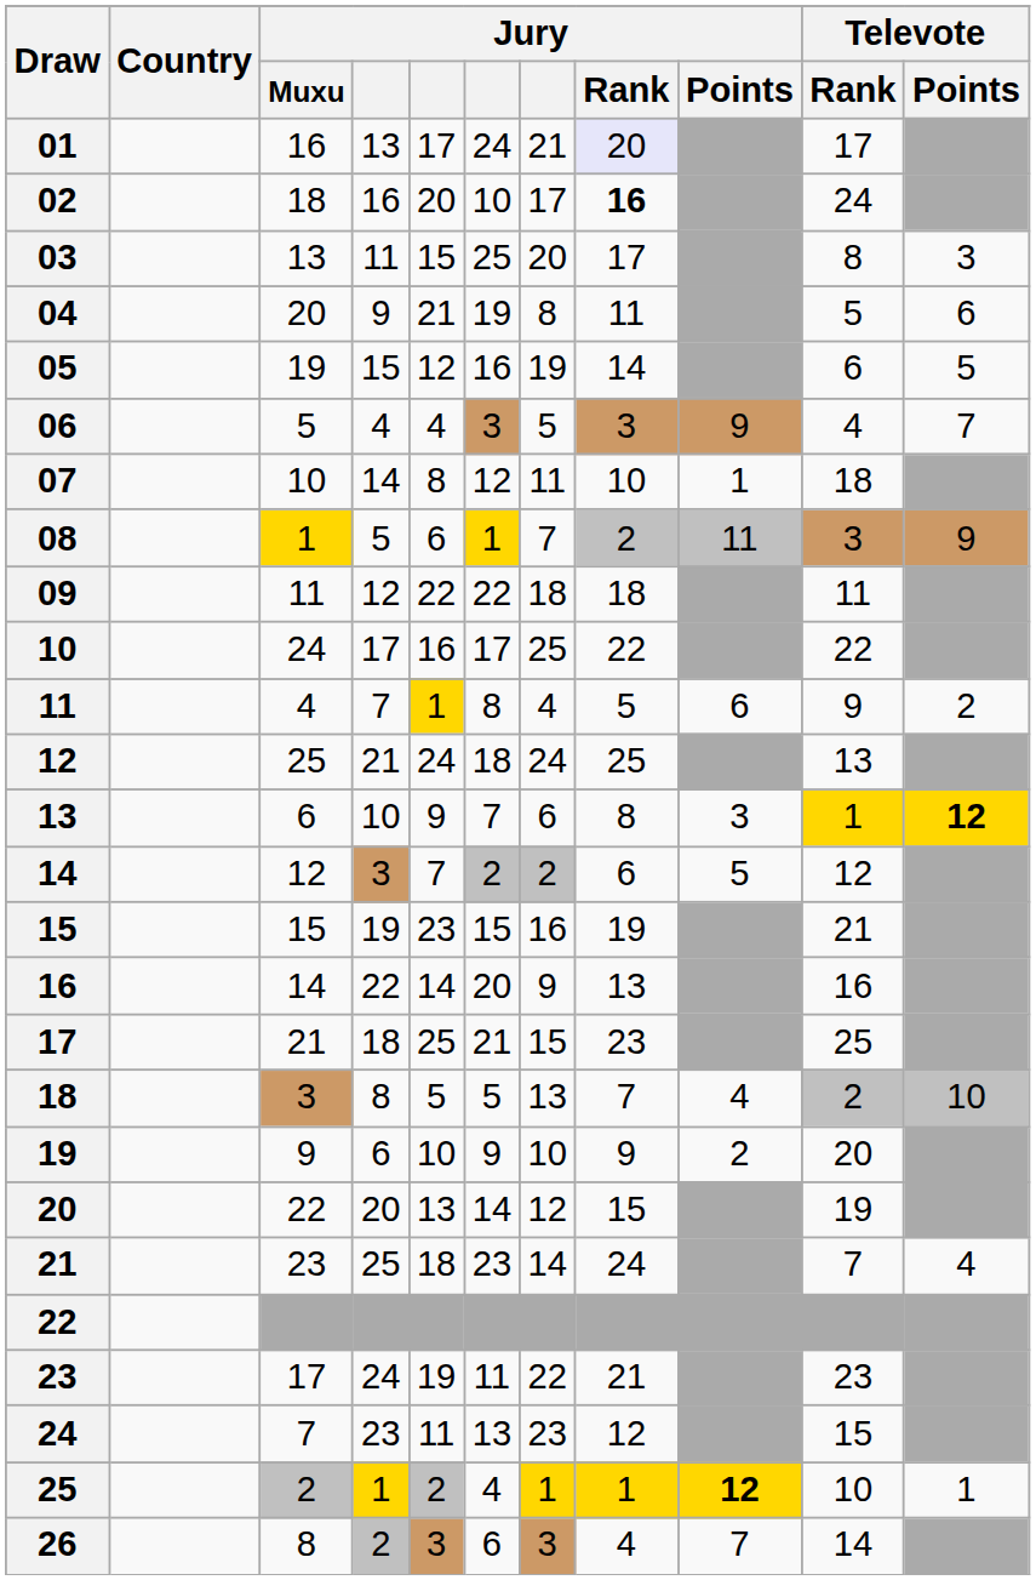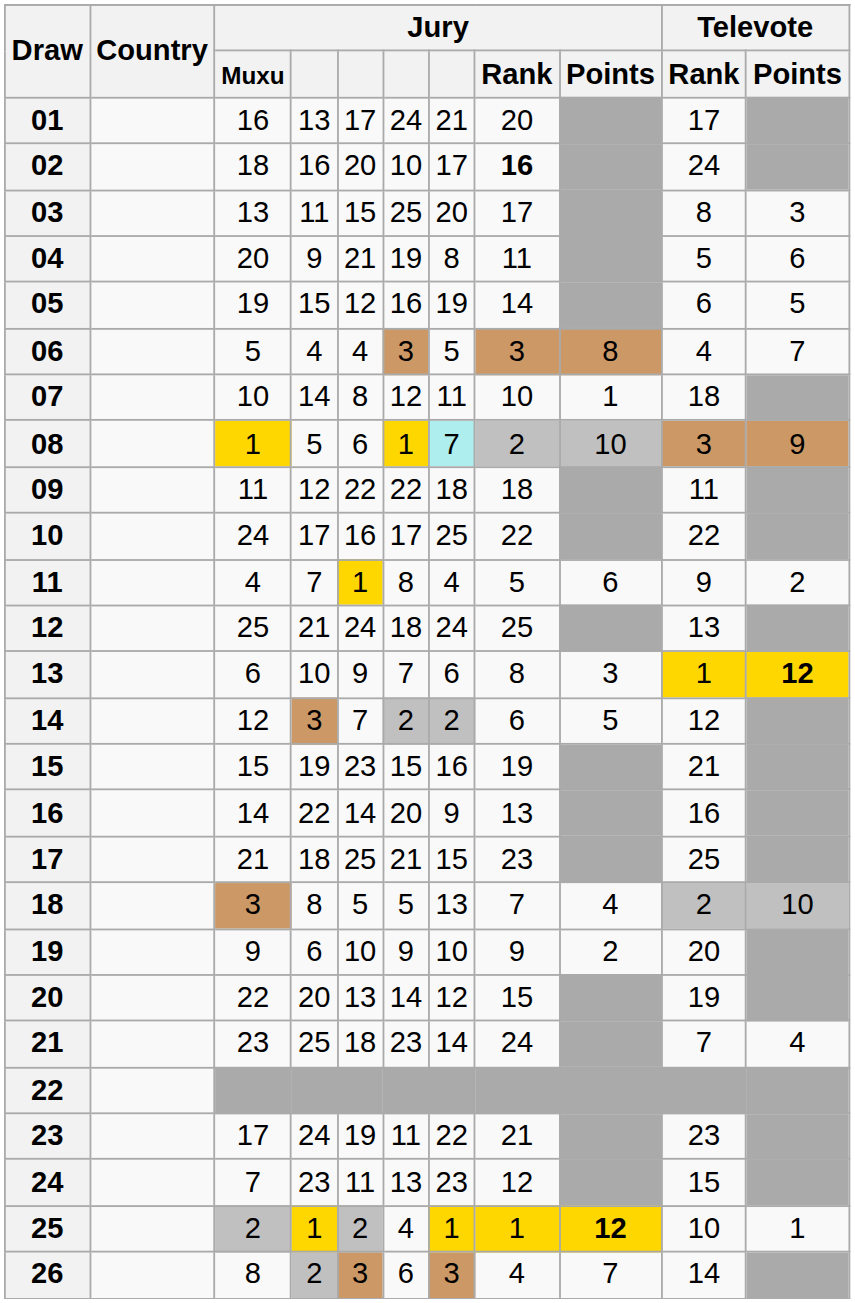01 | Jury / Rank: lavender background -> no background
06 | Jury / Points: 9 -> 8
08 | column 7: no background -> paleturquoise background
08 | Jury / Points: 11 -> 10
